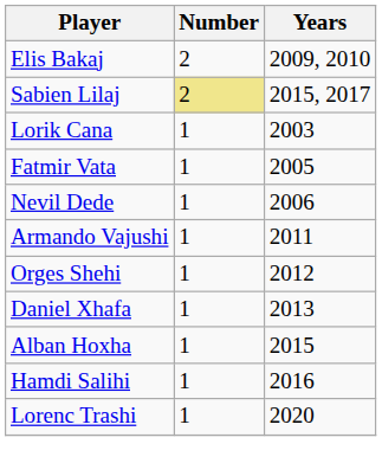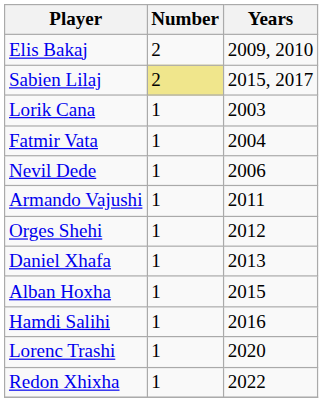Fatmir Vata | Years: 2005 -> 2004
+ row: Redon Xhixha | 1 | 2022
